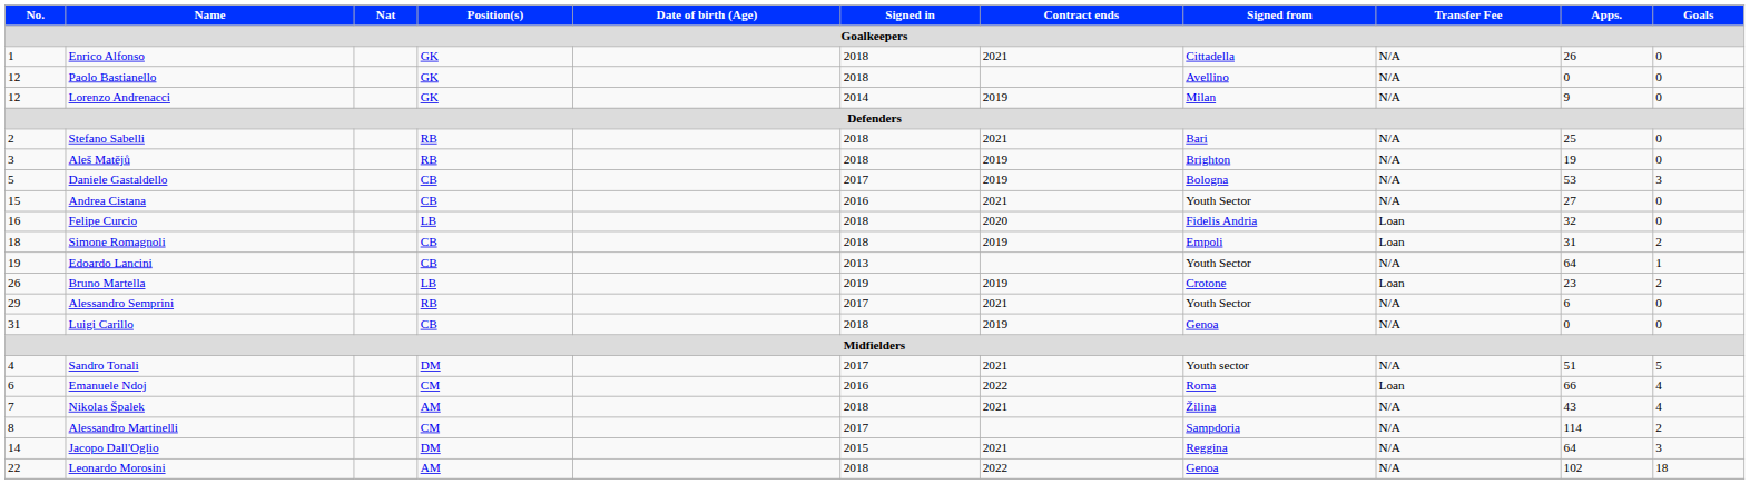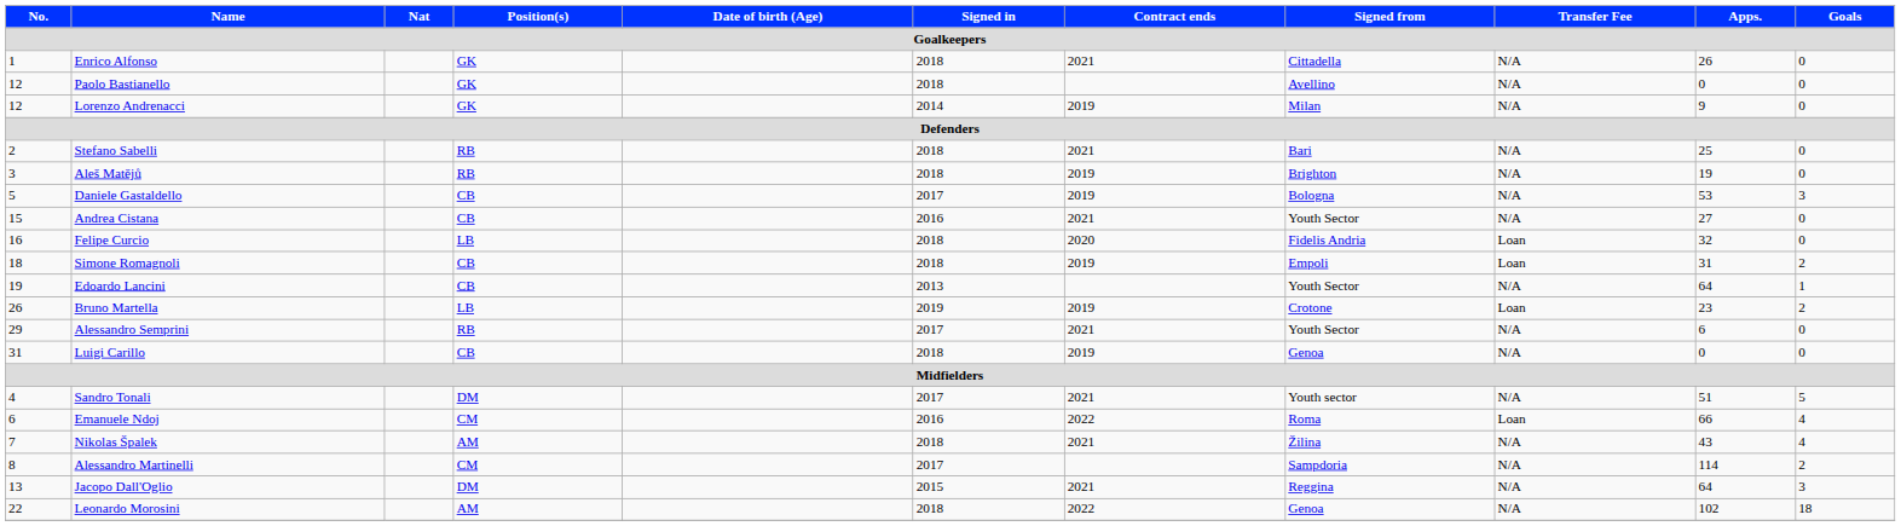Jacopo Dall'Oglio | No.: 14 -> 13
